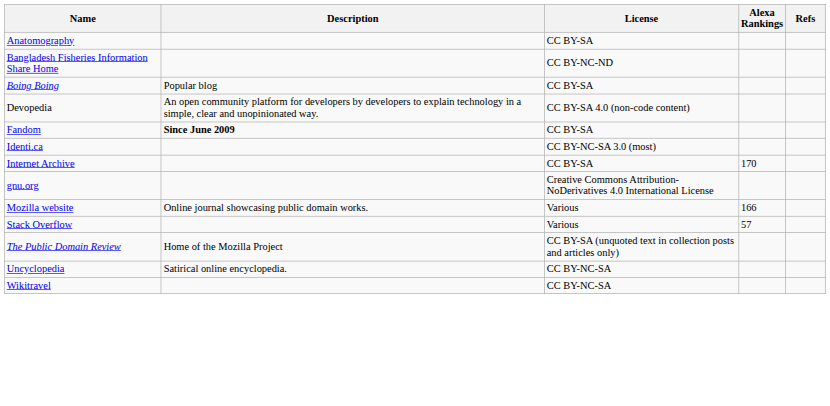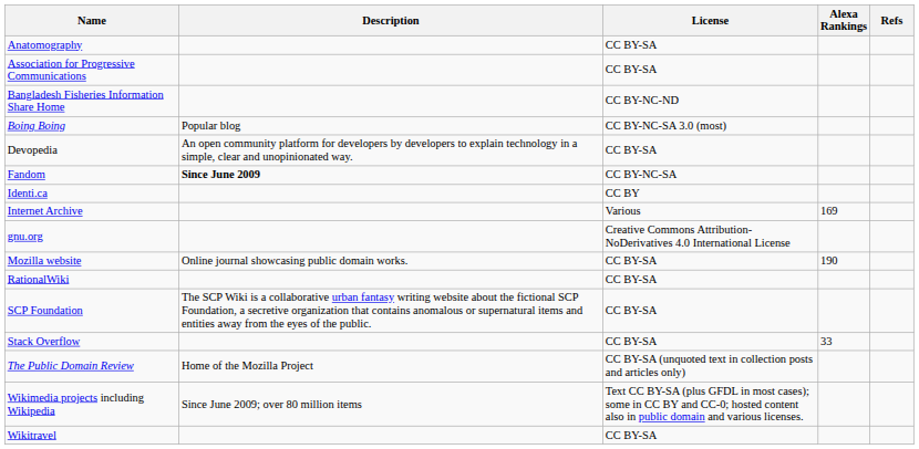+ row: Association for Progressive Communications | CC BY-SA
Boing Boing | License: CC BY-SA -> CC BY-NC-SA 3.0 (most)
Devopedia | License: CC BY-SA 4.0 (non-code content) -> CC BY-SA
Fandom | License: CC BY-SA -> CC BY-NC-SA
Identi.ca | License: CC BY-NC-SA 3.0 (most) -> CC BY
Internet Archive | License: CC BY-SA -> Various
Internet Archive | Alexa Rankings: 170 -> 169
Mozilla website | License: Various -> CC BY-SA
Mozilla website | Alexa Rankings: 166 -> 190
+ row: RationalWiki | CC BY-SA
+ row: SCP Foundation | The SCP Wiki is a collaborative urban fantasy writing website about the fictional SCP Foundation, a secretive organization that contains anomalous or supernatural items and entities away from the eyes of the public. | CC BY-SA
Stack Overflow | License: Various -> CC BY-SA
Stack Overflow | Alexa Rankings: 57 -> 33
- row: Uncyclopedia | Satirical online encyclopedia. | CC BY-NC-SA
+ row: Wikimedia projects including Wikipedia | Since June 2009; over 80 million items | Text CC BY-SA (plus GFDL in most cases); some in CC BY and CC-0; hosted content also in public domain and various licenses.
Wikitravel | License: CC BY-NC-SA -> CC BY-SA
